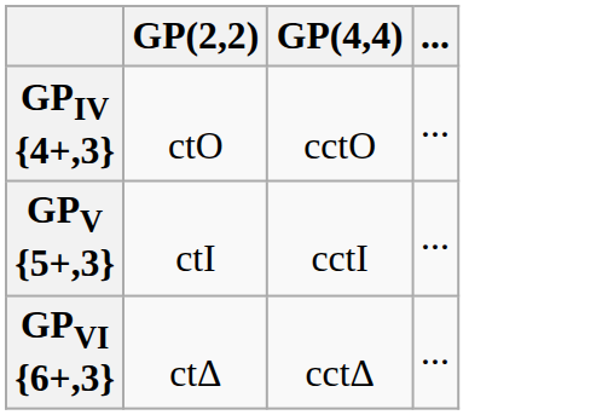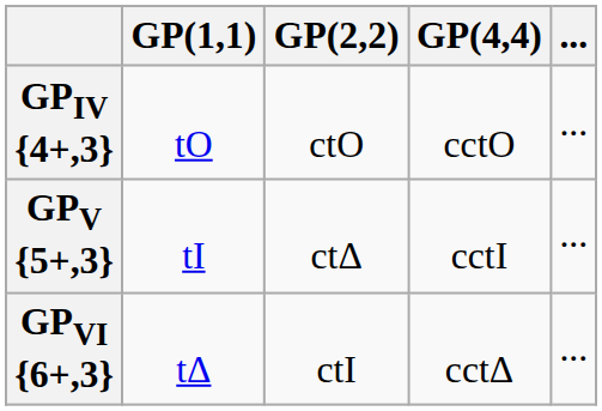+ column: GP(1,1) | tO | tI | tΔ
GPV {5+,3} | GP(2,2): ctI -> ctΔ
GPVI {6+,3} | GP(2,2): ctΔ -> ctI
